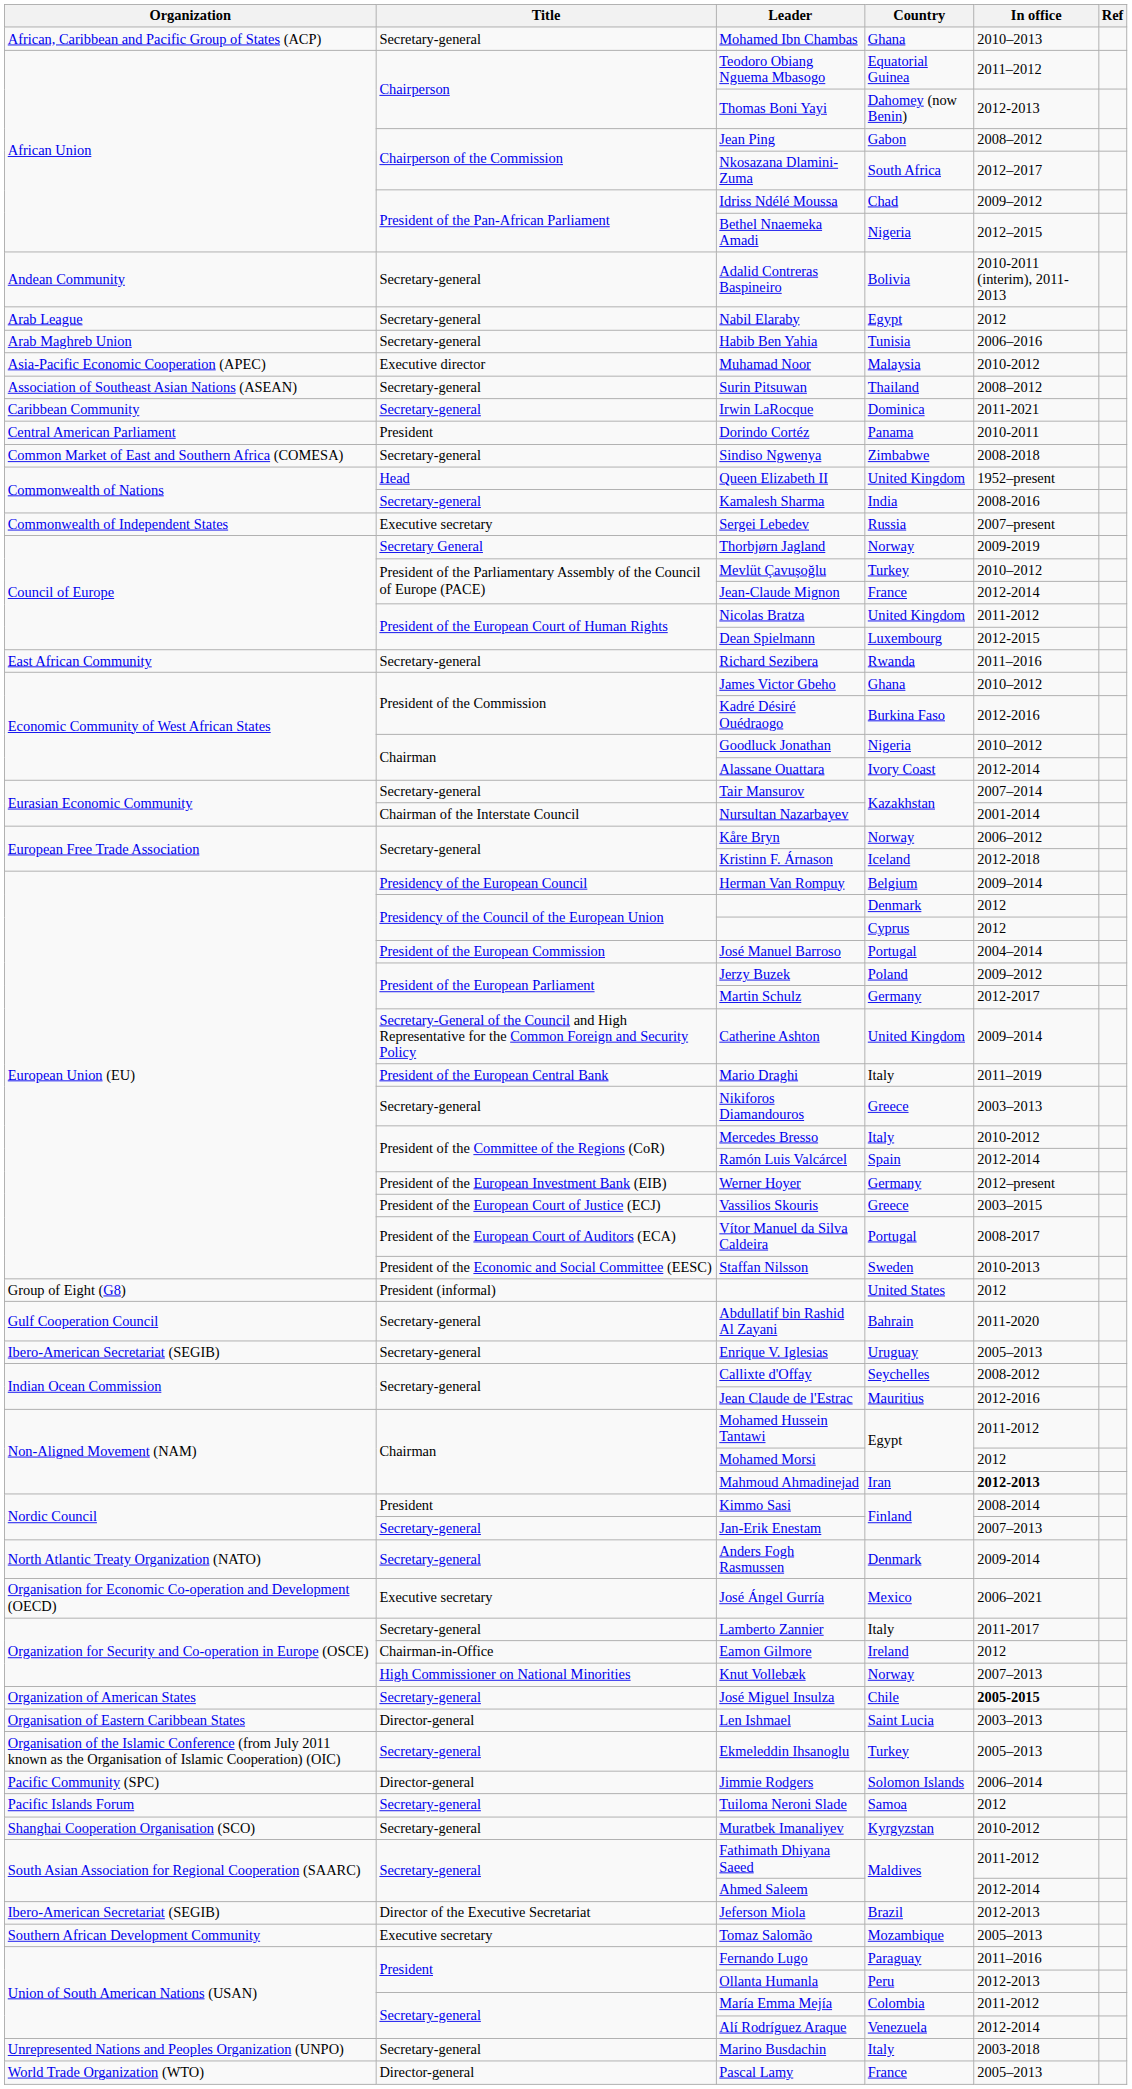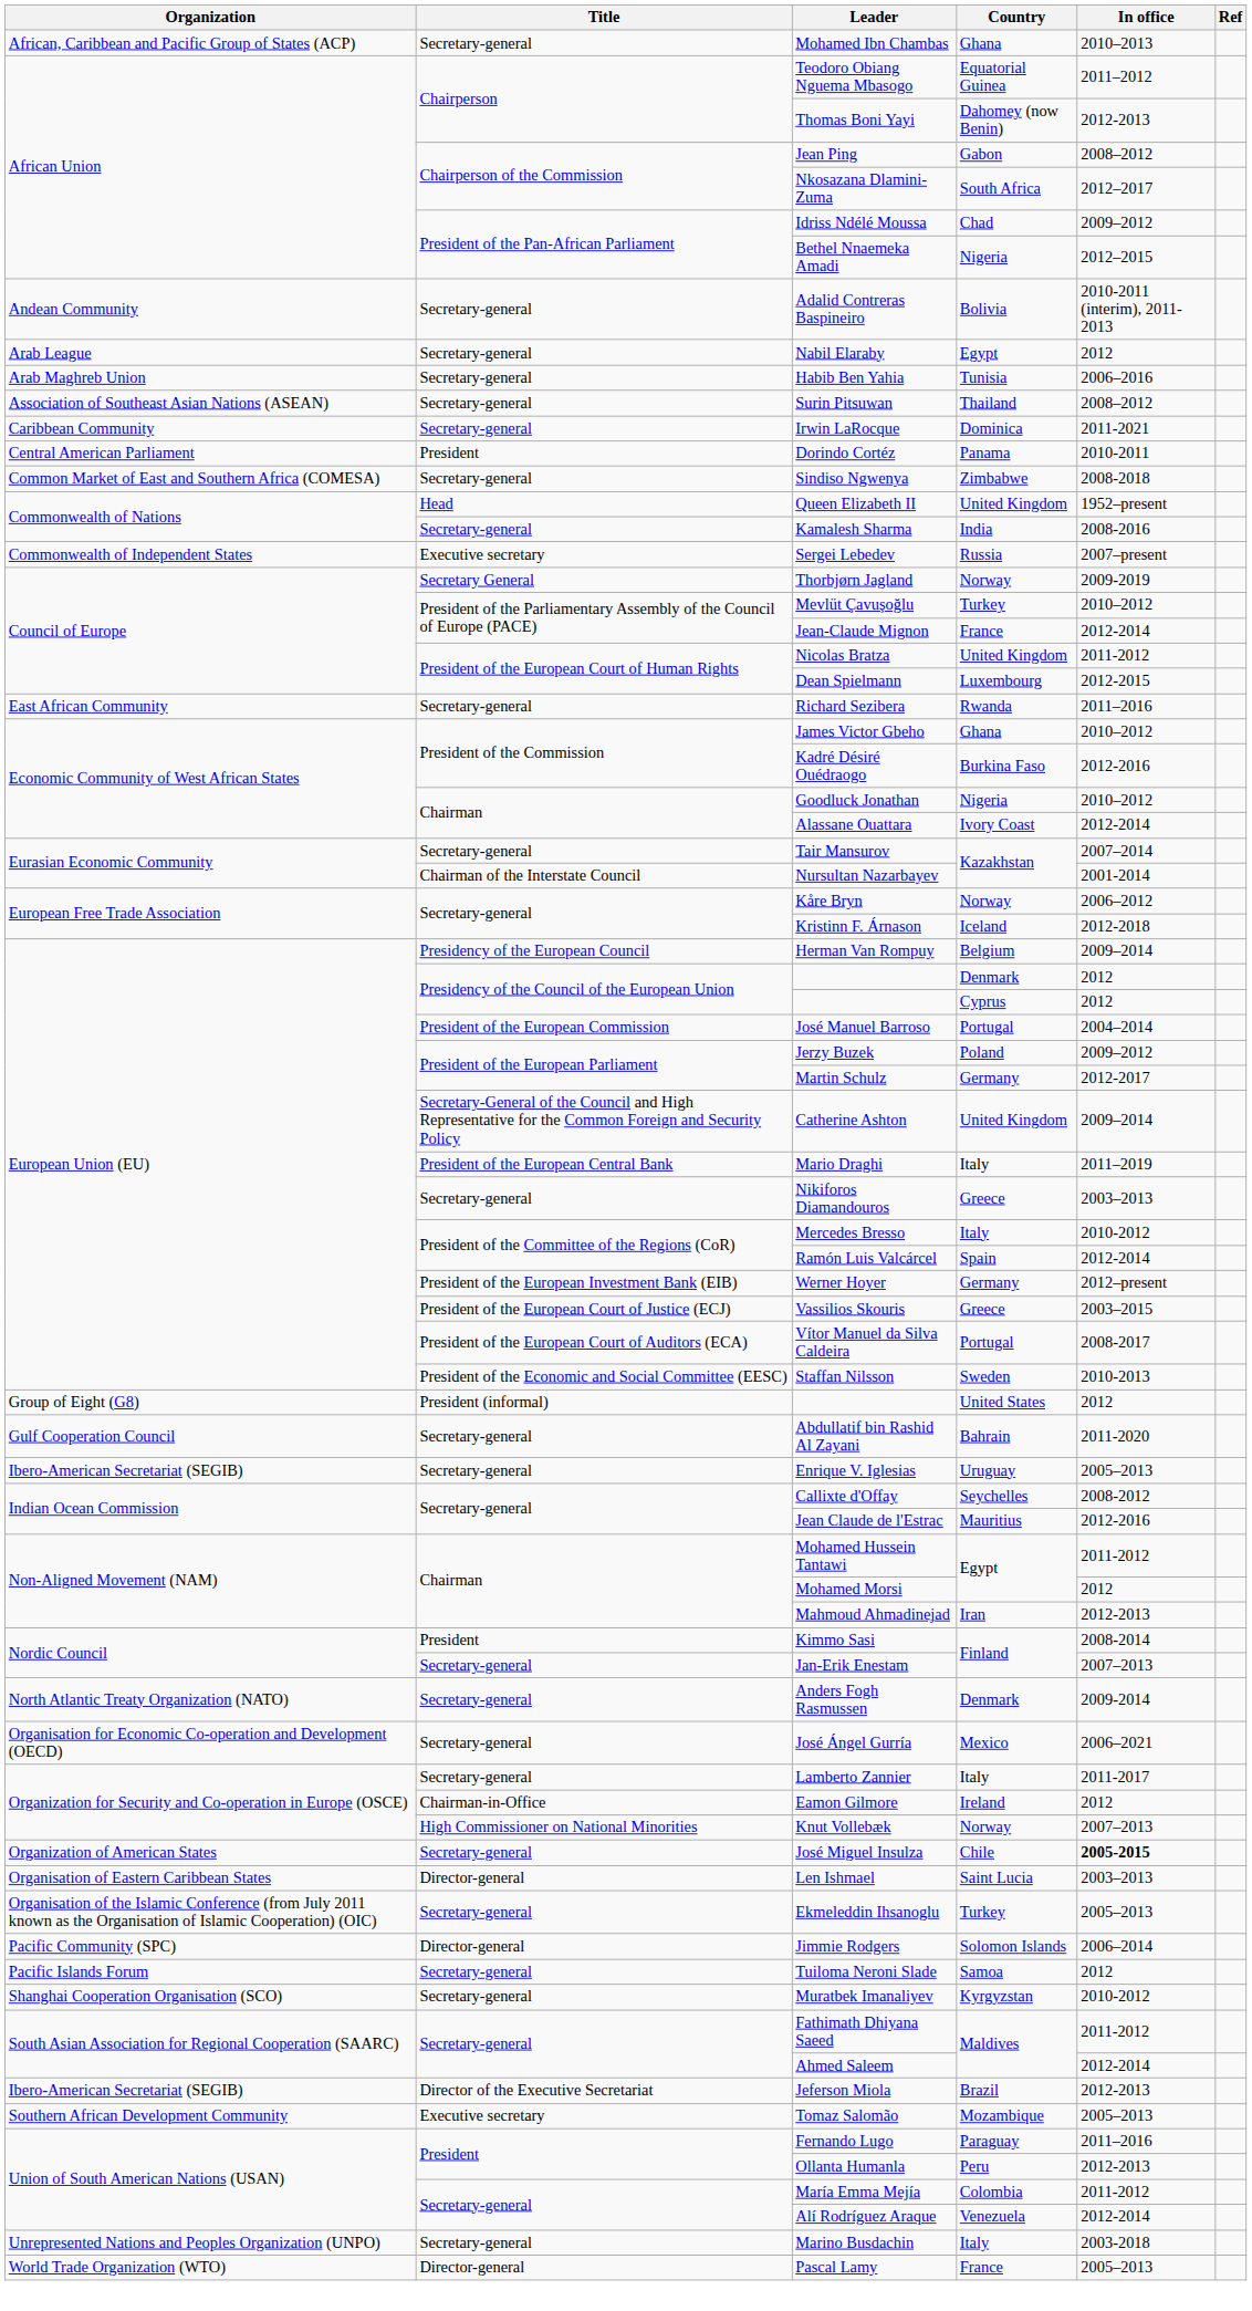- row: Asia-Pacific Economic Cooperation (APEC) | Executive director | Muhamad Noor | Malaysia | 2010-2012
Mahmoud Ahmadinejad | In office: bold -> normal
José Ángel Gurría | Title: Executive secretary -> Secretary-general
